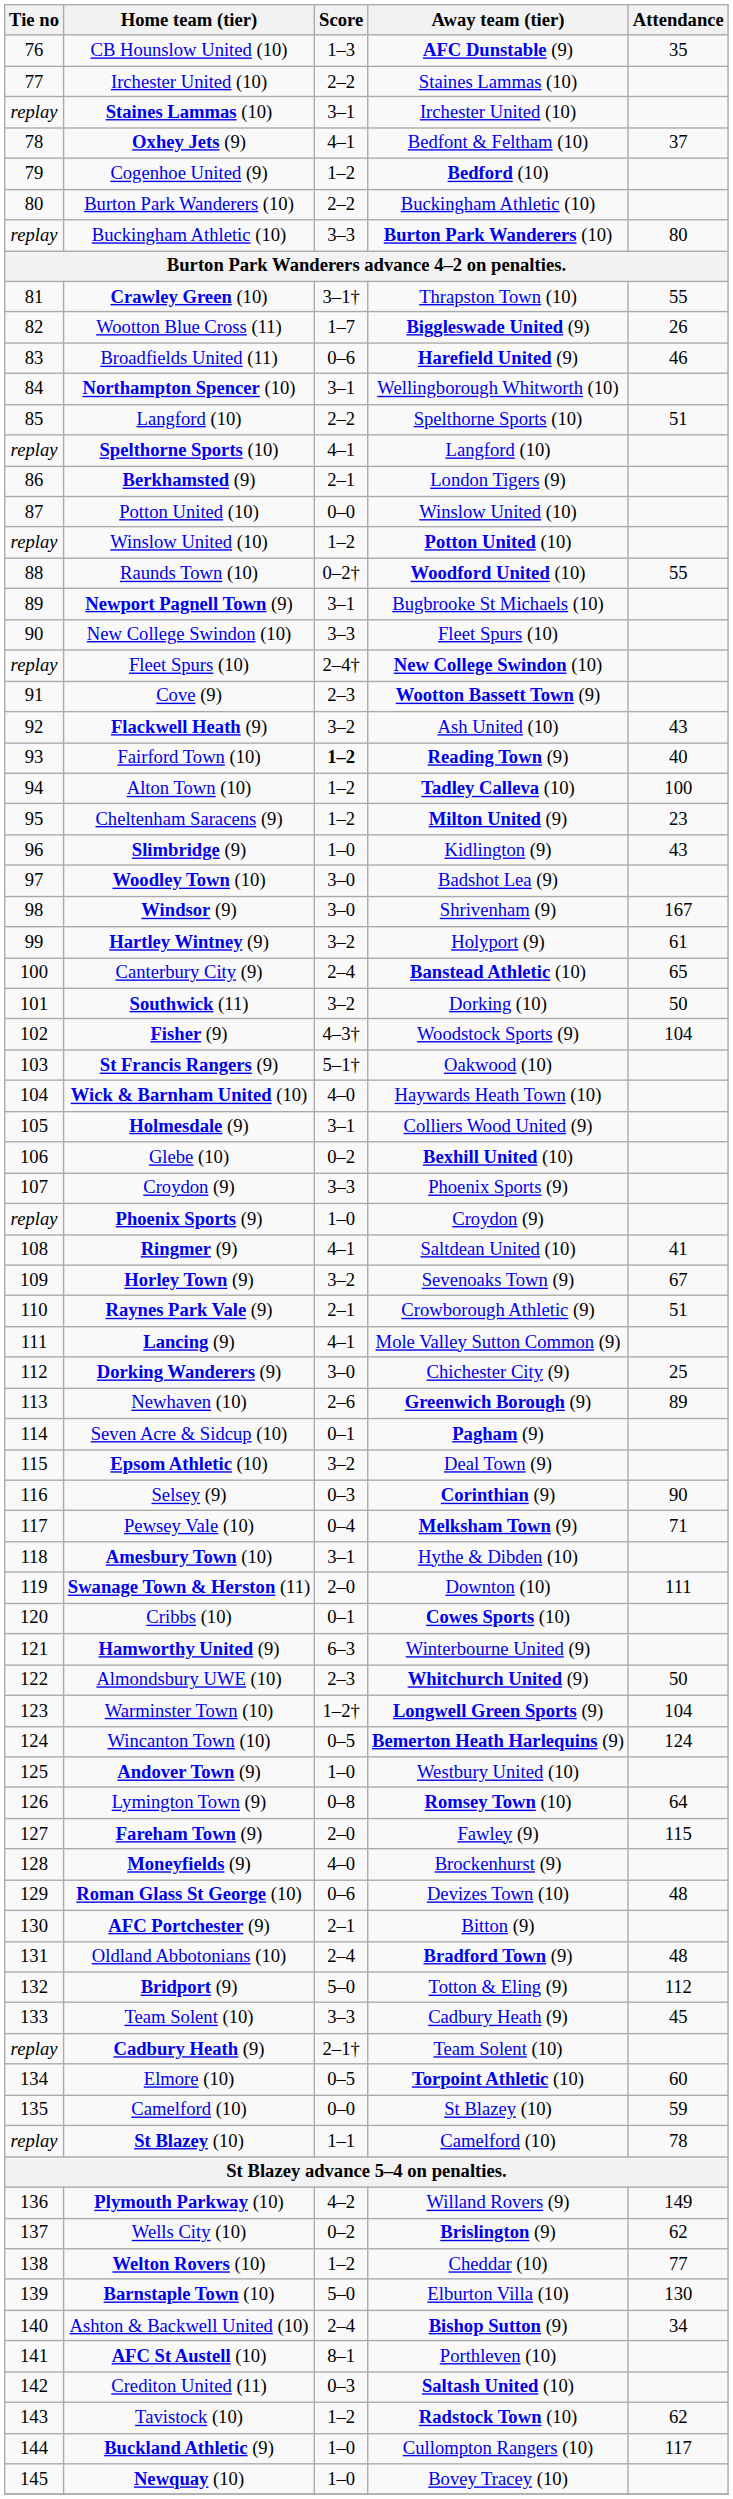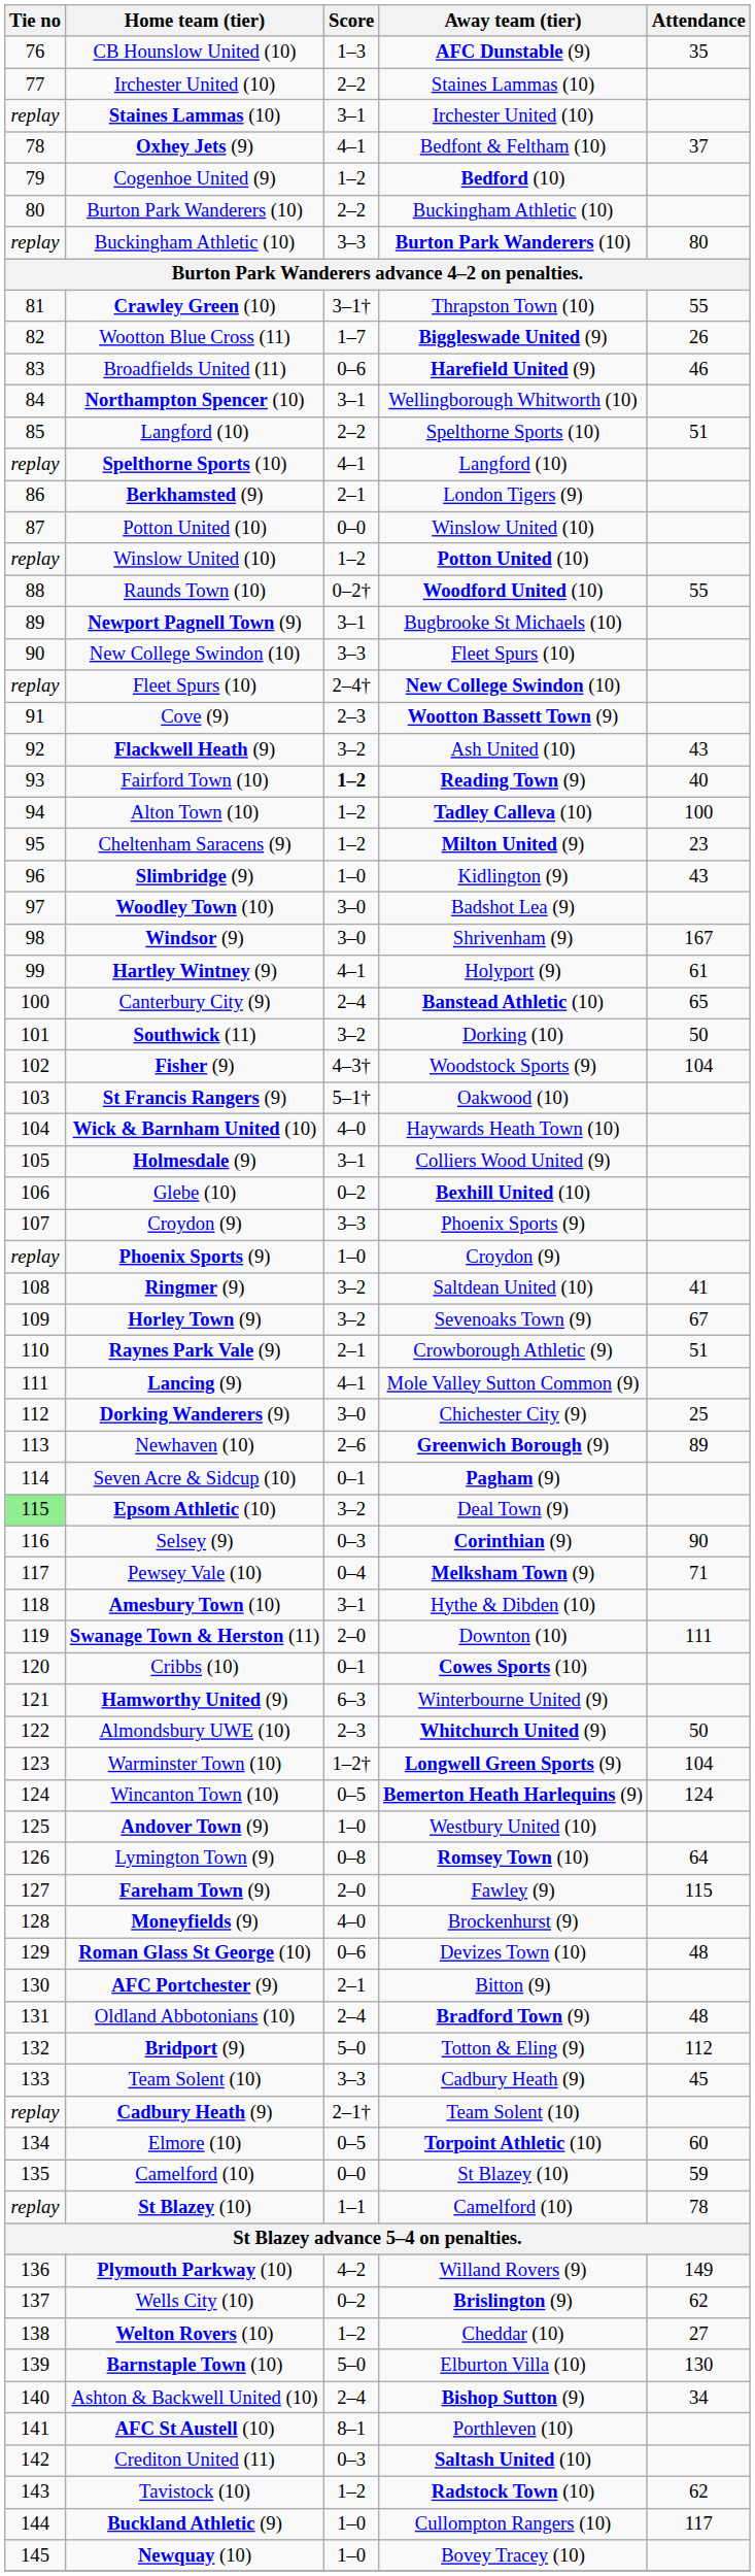Hartley Wintney (9) | Score: 3–2 -> 4–1
Ringmer (9) | Score: 4–1 -> 3–2
Epsom Athletic (10) | Tie no: no background -> lightgreen background
Welton Rovers (10) | Attendance: 77 -> 27
